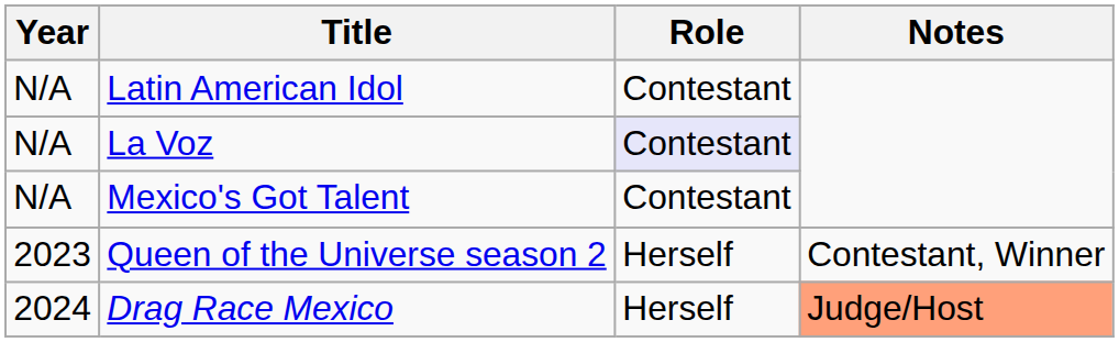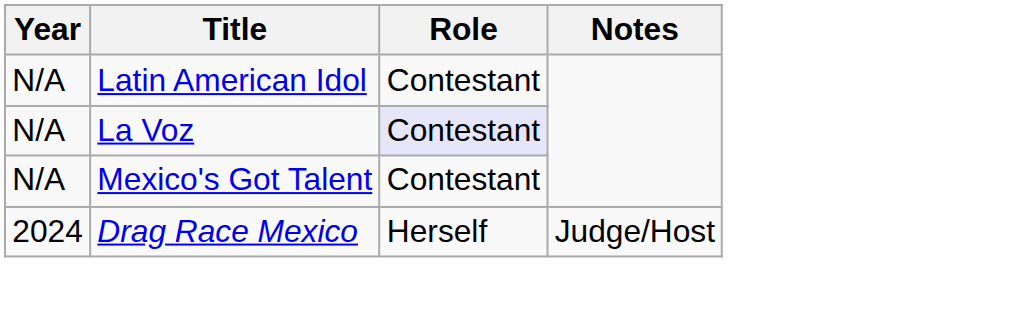- row: 2023 | Queen of the Universe season 2 | Herself | Contestant, Winner
Drag Race Mexico | Notes: lightsalmon background -> no background
